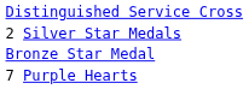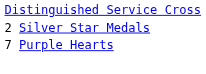- row: Bronze Star Medal
